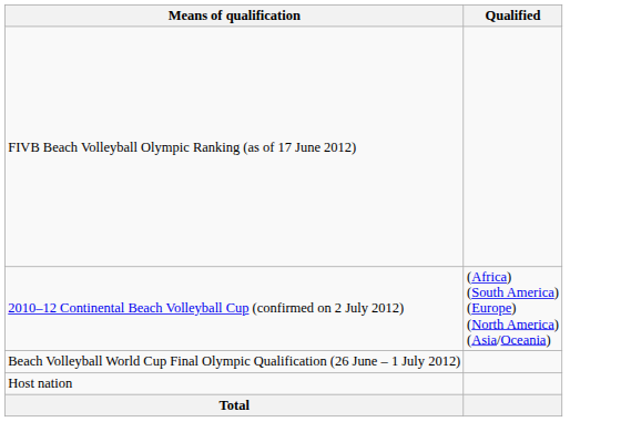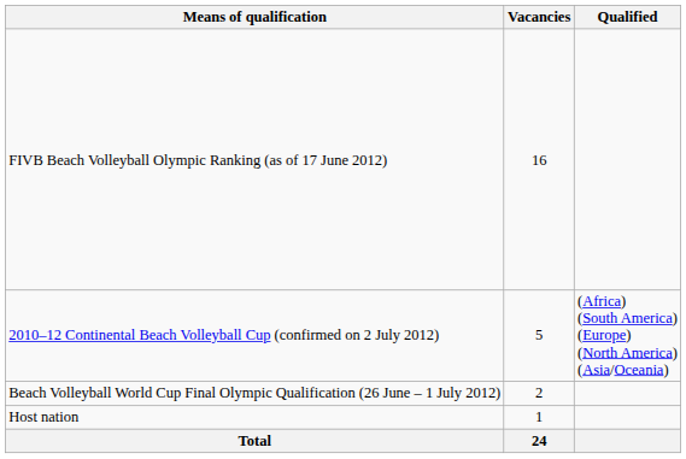+ column: Vacancies | 16 | 5 | 2 | 1 | 24
